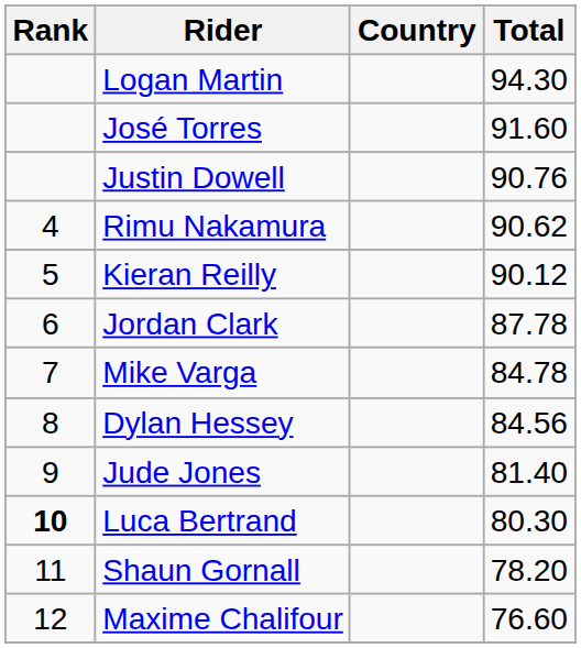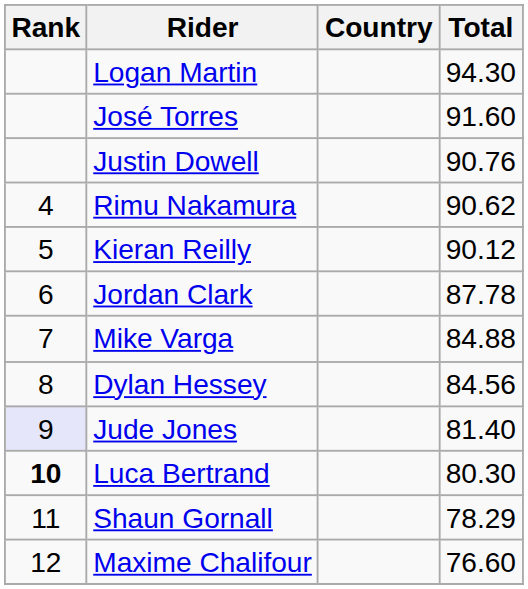Mike Varga | Total: 84.78 -> 84.88
Jude Jones | Rank: no background -> lavender background
Shaun Gornall | Total: 78.20 -> 78.29
